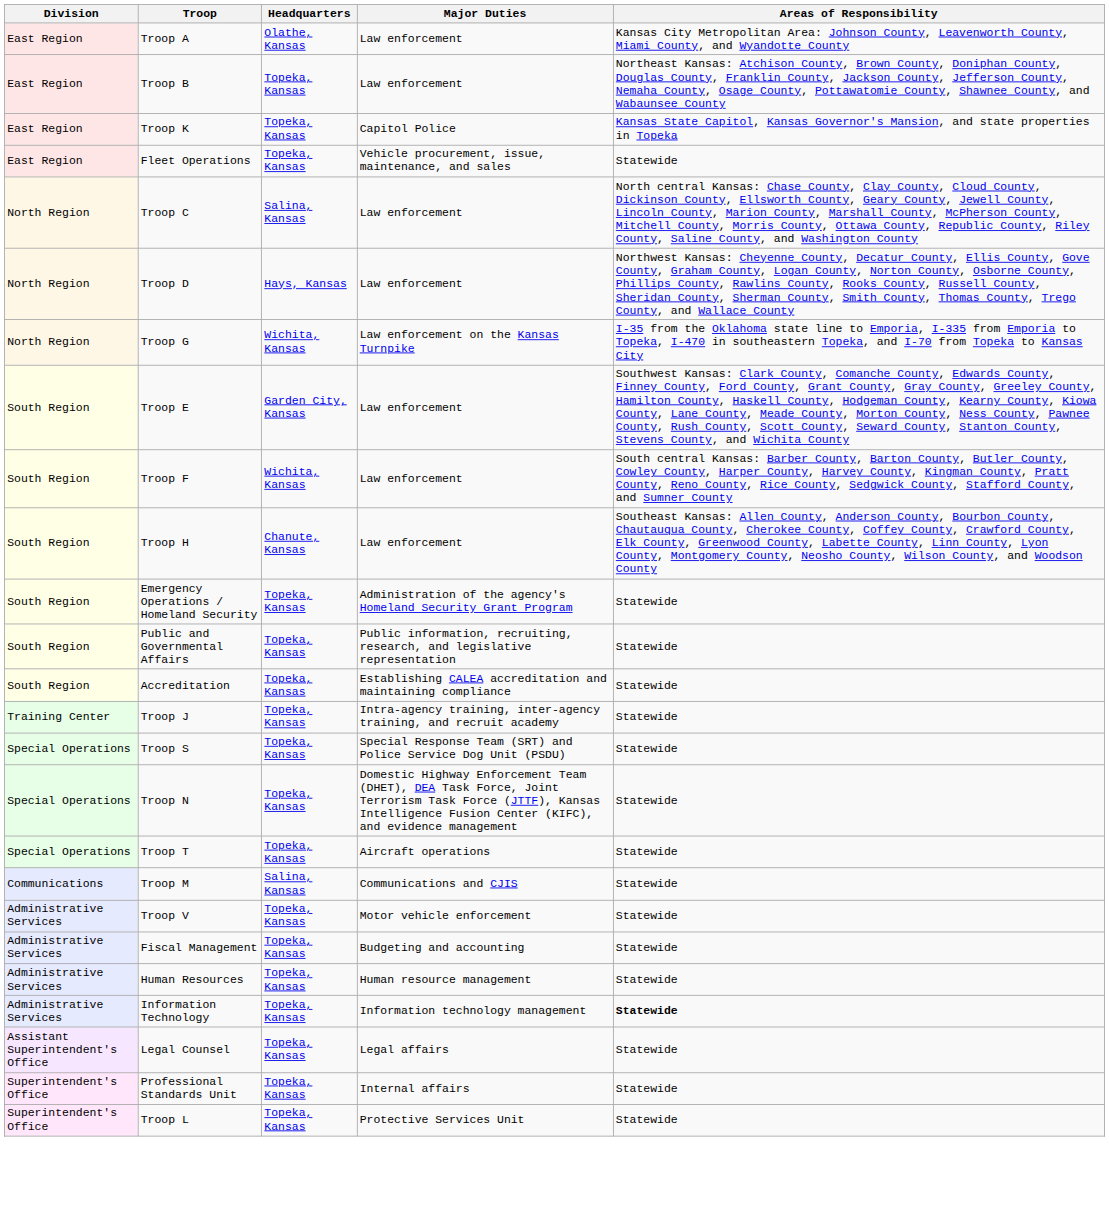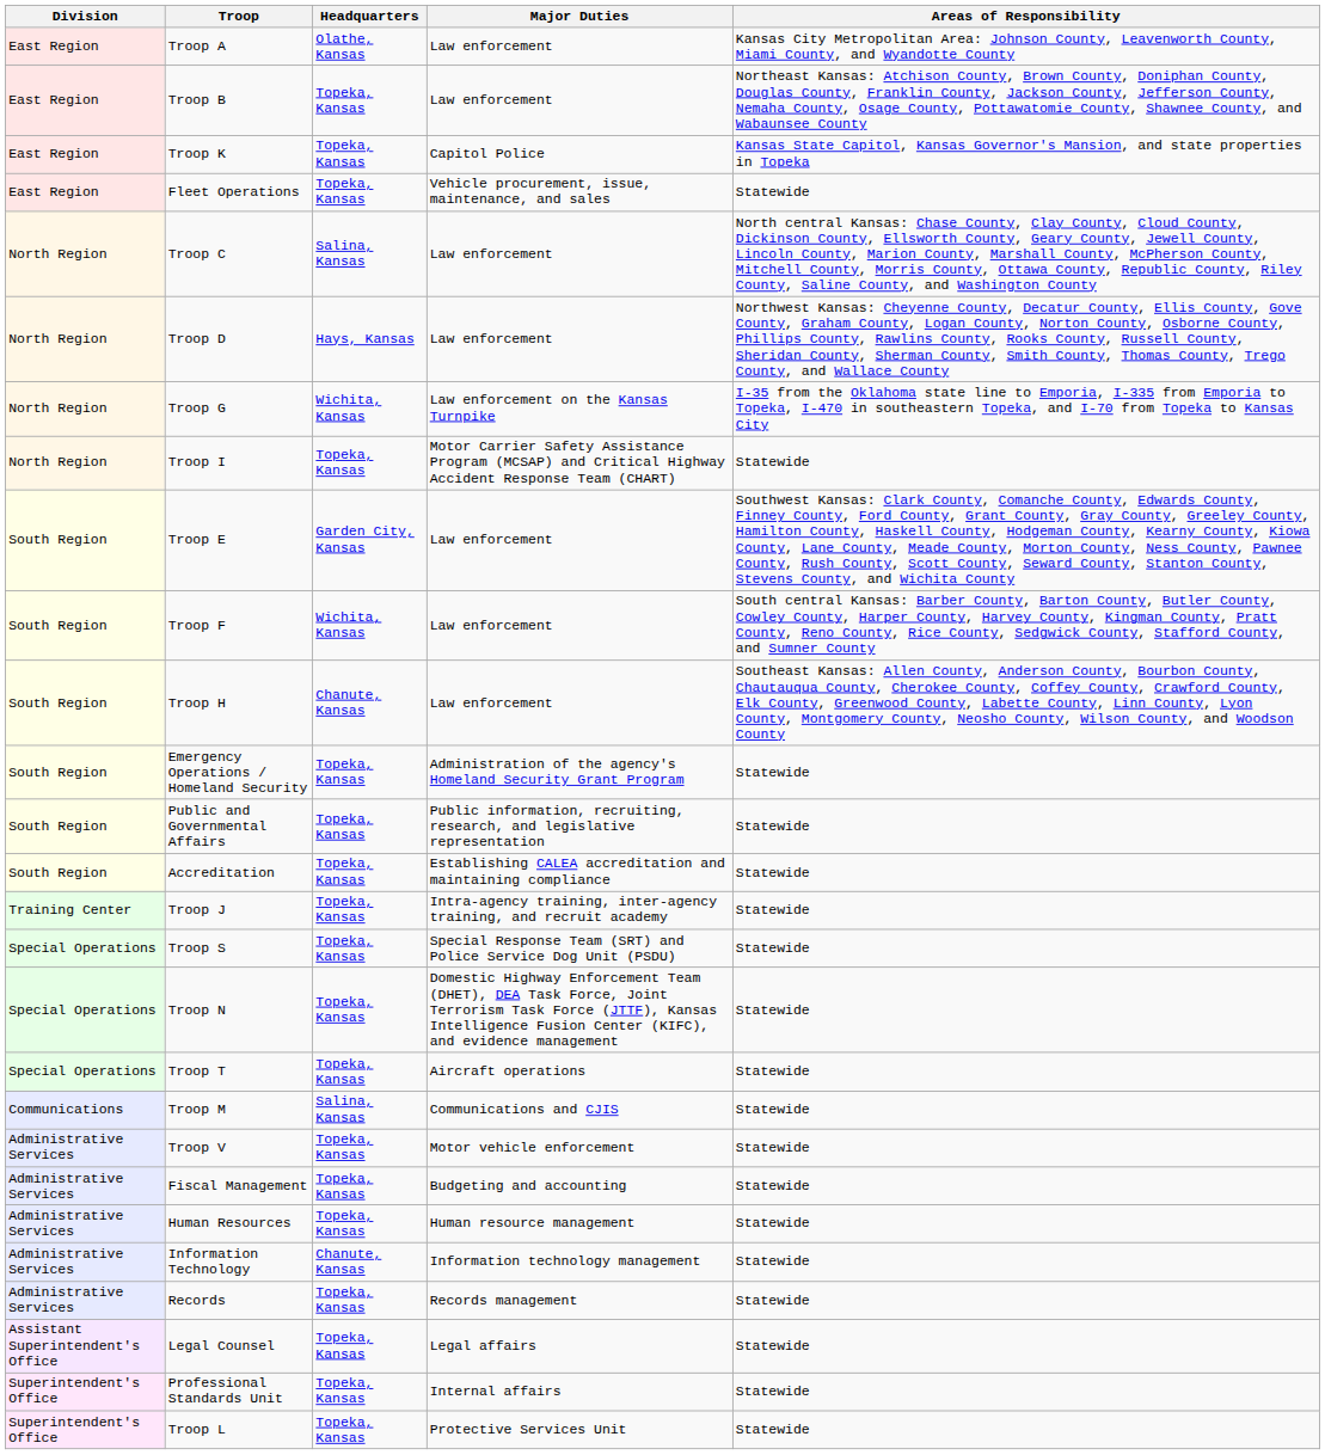+ row: North Region | Troop I | Topeka, Kansas | Motor Carrier Safety Assistance Program (MCSAP) and Critical Highway Accident Response Team (CHART) | Statewide
Information Technology | Headquarters: Topeka, Kansas -> Chanute, Kansas
Information Technology | Areas of Responsibility: bold -> normal
+ row: Administrative Services | Records | Topeka, Kansas | Records management | Statewide
